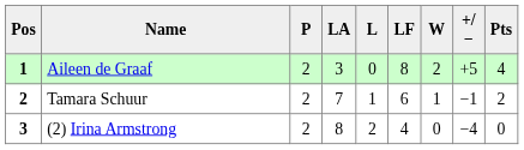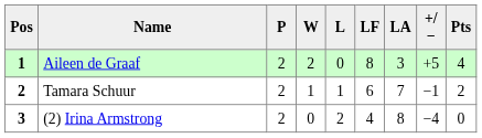columns swapped: W <-> LA
